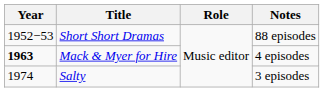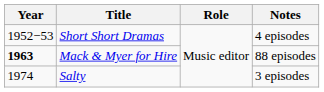Short Short Dramas | Notes: 88 episodes -> 4 episodes
Mack & Myer for Hire | Notes: 4 episodes -> 88 episodes
